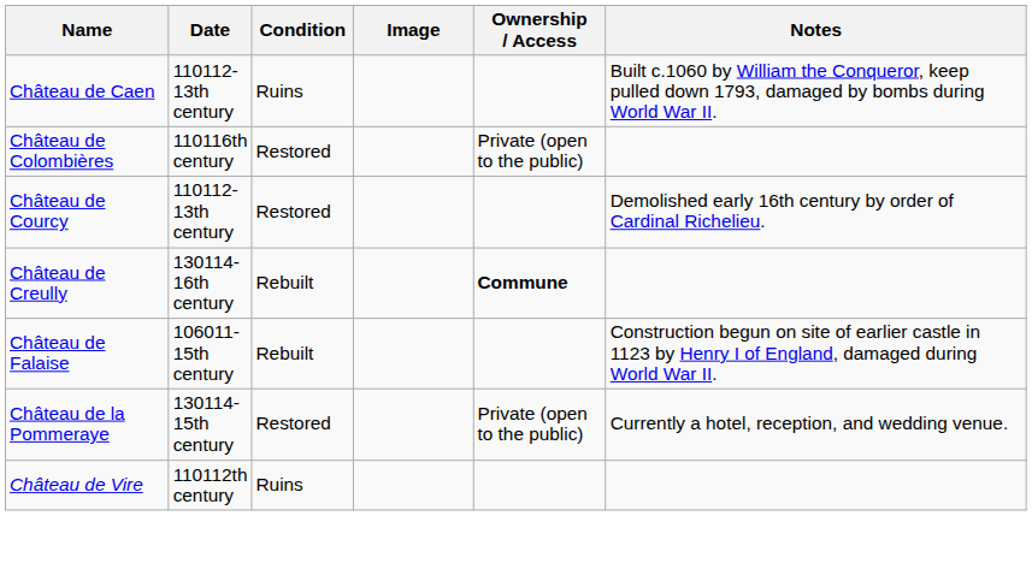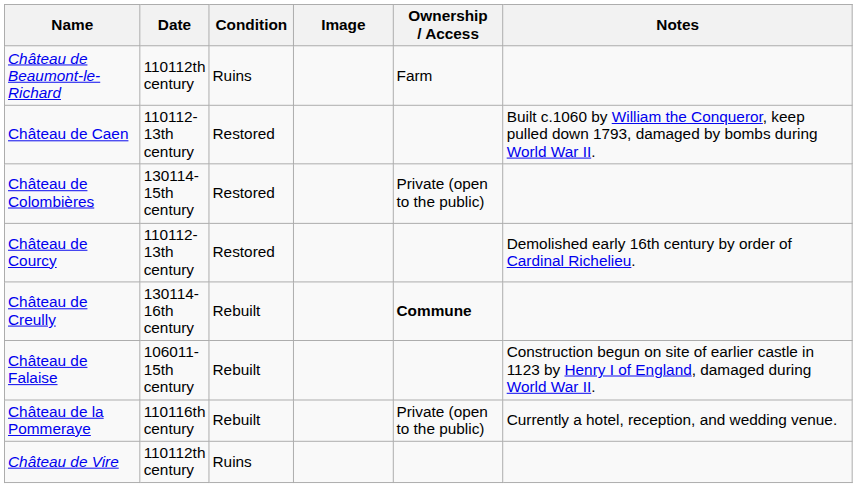+ row: Château de Beaumont-le-Richard | 110112th century | Ruins | Farm
Château de Caen | Condition: Ruins -> Restored
Château de Colombières | Date: 110116th century -> 130114-15th century
Château de la Pommeraye | Date: 130114-15th century -> 110116th century
Château de la Pommeraye | Condition: Restored -> Rebuilt
